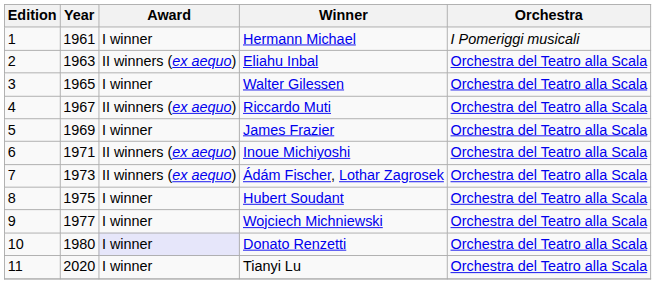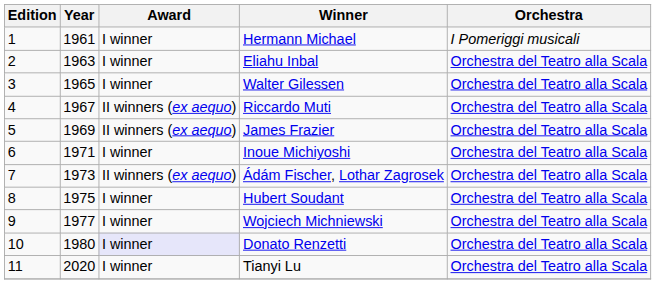Eliahu Inbal | Award: II winners (ex aequo) -> I winner
James Frazier | Award: I winner -> II winners (ex aequo)
Inoue Michiyoshi | Award: II winners (ex aequo) -> I winner
